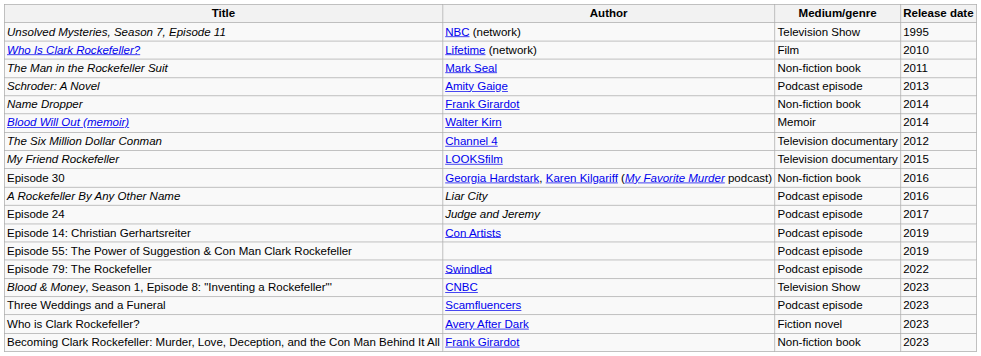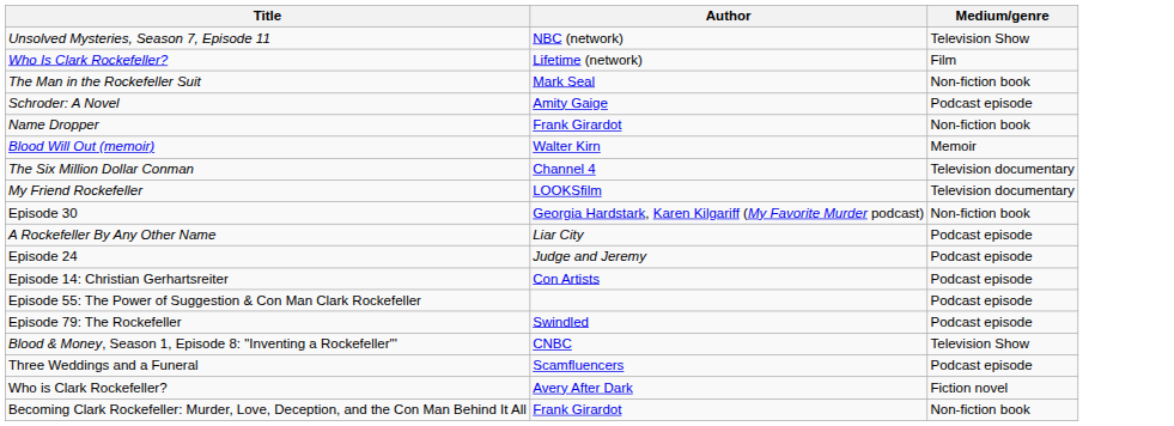- column: Release date | 1995 | 2010 | 2011 | 2013 | 2014 | 2014 | 2012 | 2015 | 2016 | 2016 | 2017 | 2019 | 2019 | 2022 | 2023 | 2023 | 2023 | 2023
